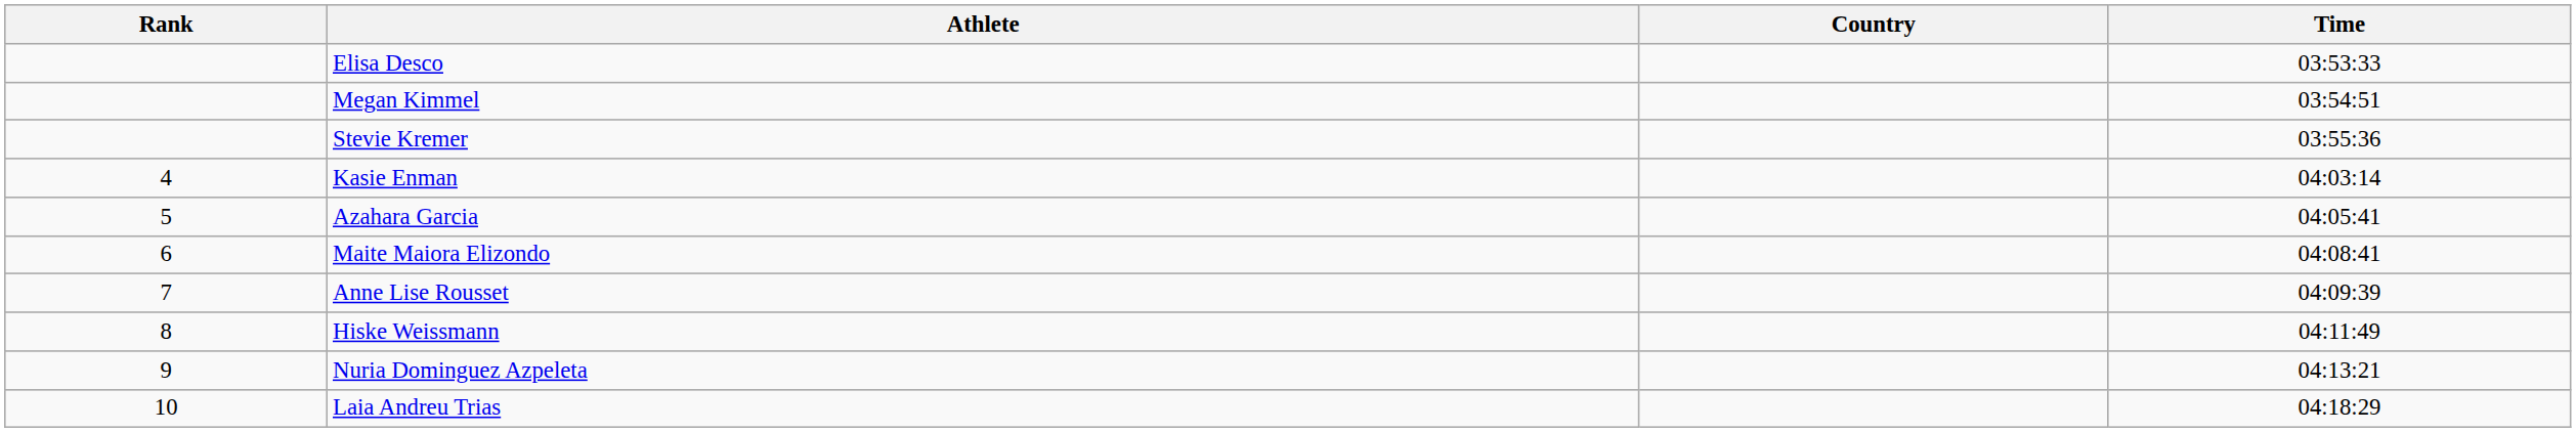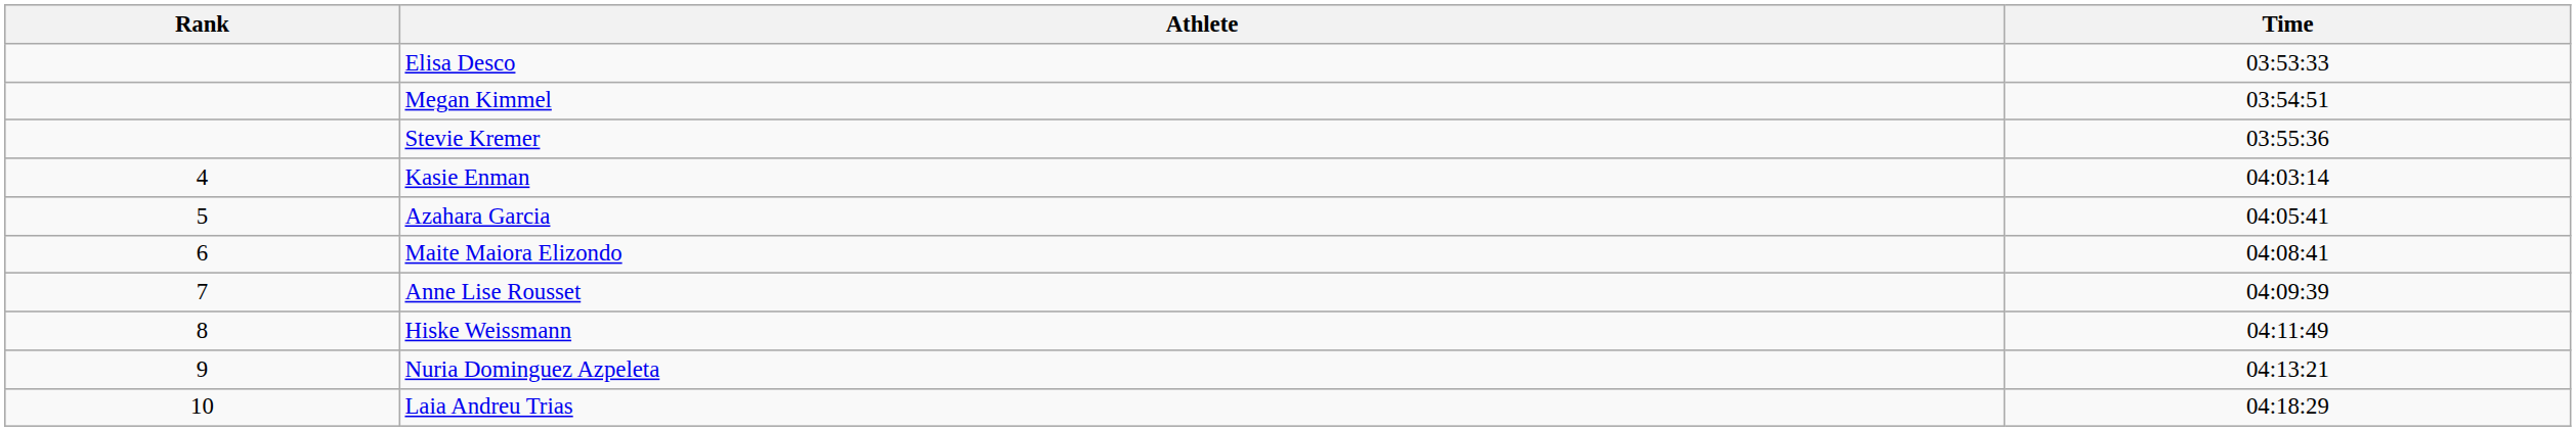- column: Country
